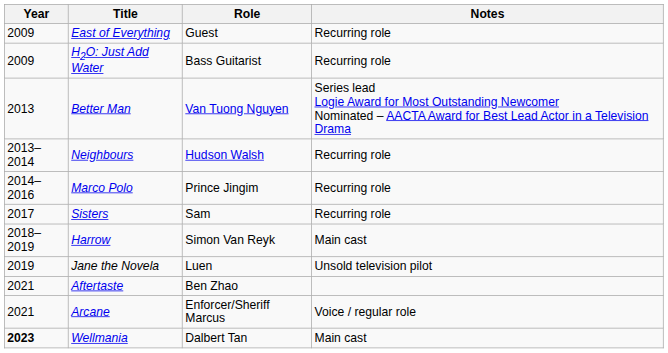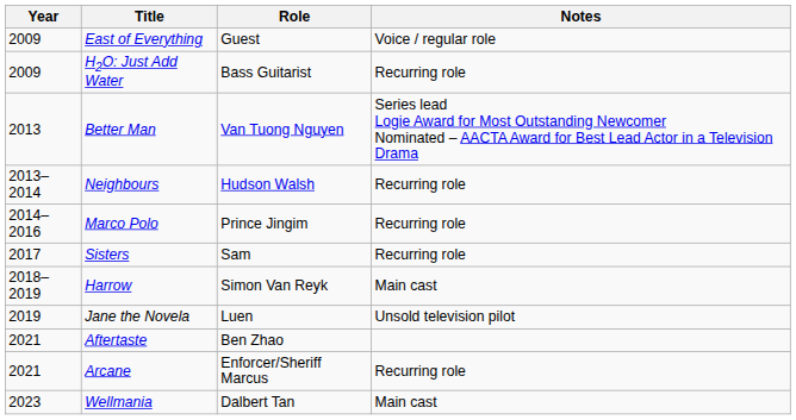East of Everything | Notes: Recurring role -> Voice / regular role
Arcane | Notes: Voice / regular role -> Recurring role
Wellmania | Year: bold -> normal
